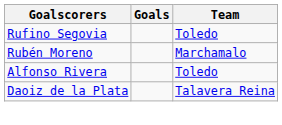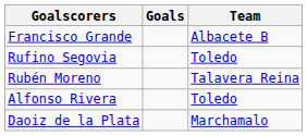+ row: Francisco Grande | Albacete B
Rubén Moreno | Team: Marchamalo -> Talavera Reina
Daoiz de la Plata | Team: Talavera Reina -> Marchamalo
